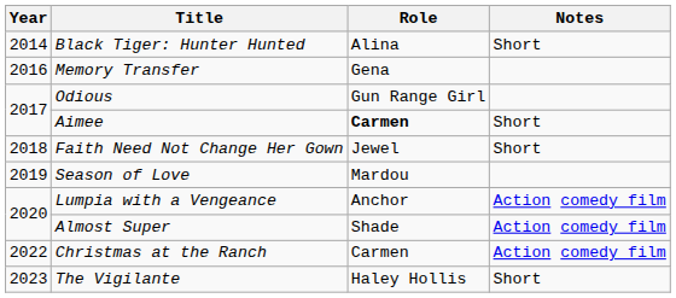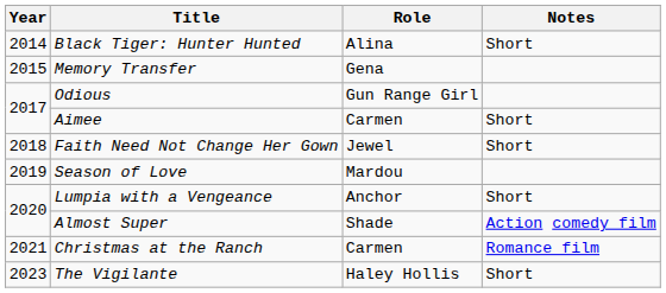Memory Transfer | Year: 2016 -> 2015
Aimee | Role: bold -> normal
Lumpia with a Vengeance | Notes: Action comedy film -> Short
Christmas at the Ranch | Year: 2022 -> 2021
Christmas at the Ranch | Notes: Action comedy film -> Romance film
